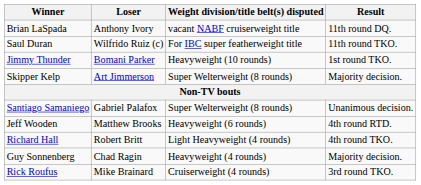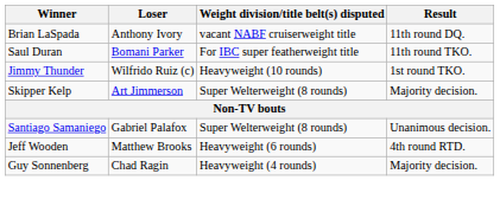Saul Duran | Loser: Wilfrido Ruiz (c) -> Bomani Parker
Jimmy Thunder | Loser: Bomani Parker -> Wilfrido Ruiz (c)
- row: Richard Hall | Robert Britt | Light Heavyweight (4 rounds) | 4th round TKO.
- row: Rick Roufus | Mike Brainard | Cruiserweight (4 rounds) | 3rd round TKO.
